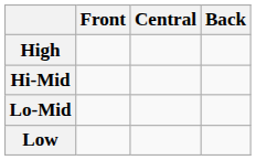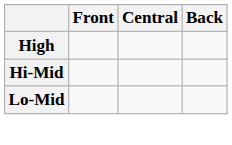- row: Low
